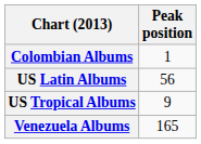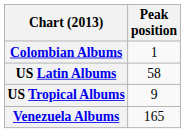US Latin Albums | Peak position: 56 -> 58
